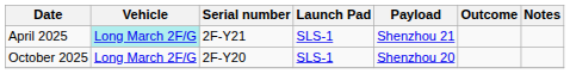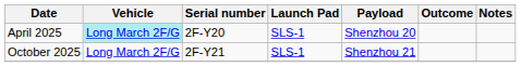April 2025 | Serial number: 2F-Y21 -> 2F-Y20
April 2025 | Payload: Shenzhou 21 -> Shenzhou 20
October 2025 | Serial number: 2F-Y20 -> 2F-Y21
October 2025 | Payload: Shenzhou 20 -> Shenzhou 21
